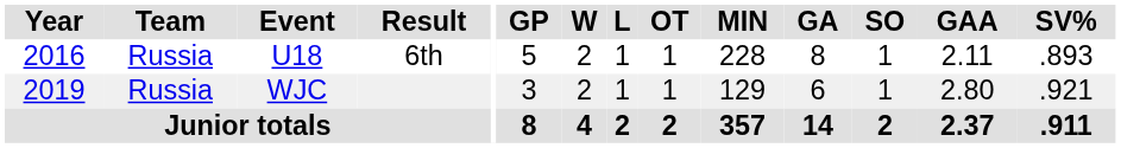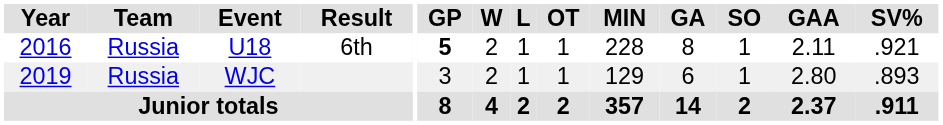U18 | GP: normal -> bold
U18 | SV%: .893 -> .921
WJC | SV%: .921 -> .893
